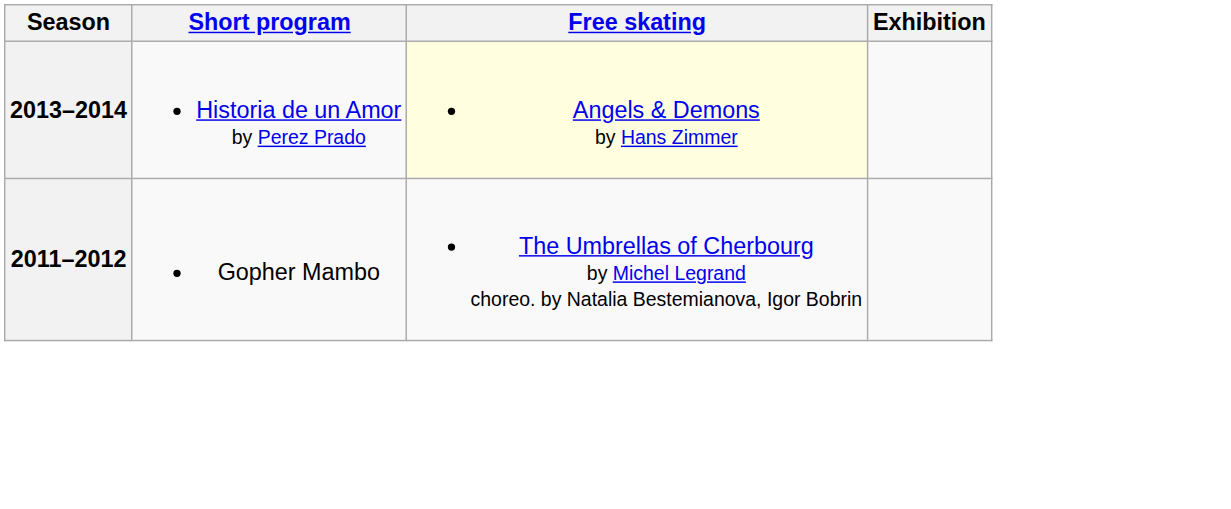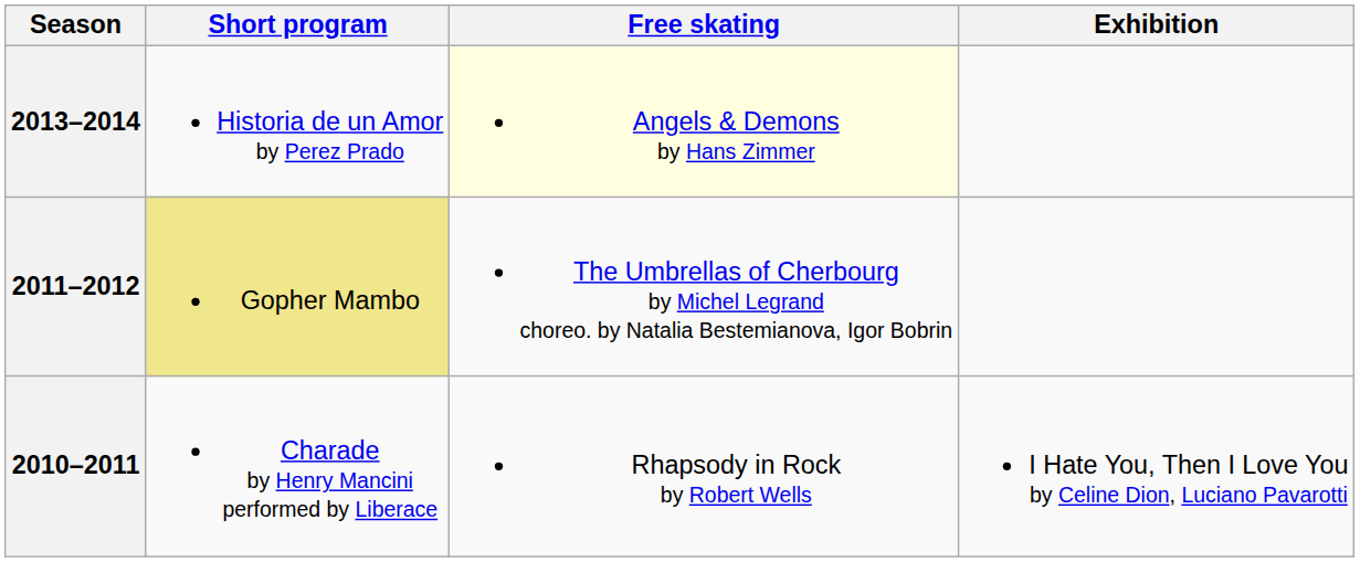2011–2012 | Short program: no background -> khaki background
+ row: 2010–2011 | Charade by Henry Mancini performed by Liberace | Rhapsody in Rock by Robert Wells | I Hate You, Then I Love You by Celine Dion, Luciano Pavarotti
